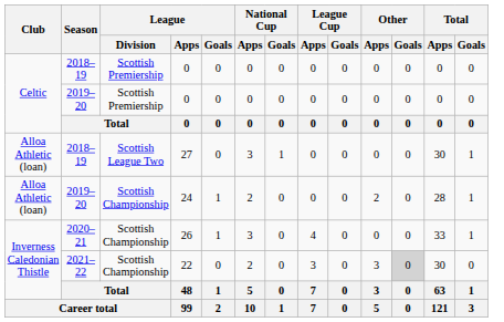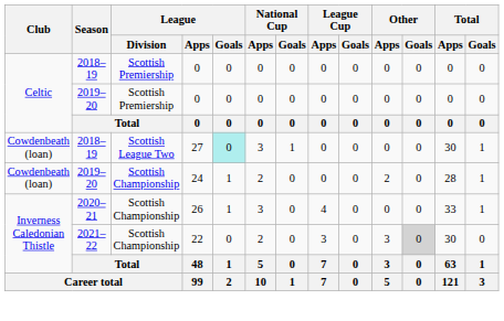27 | Club: Alloa Athletic (loan) -> Cowdenbeath (loan)
27 | League / Goals: no background -> paleturquoise background
24 | Club: Alloa Athletic (loan) -> Cowdenbeath (loan)
